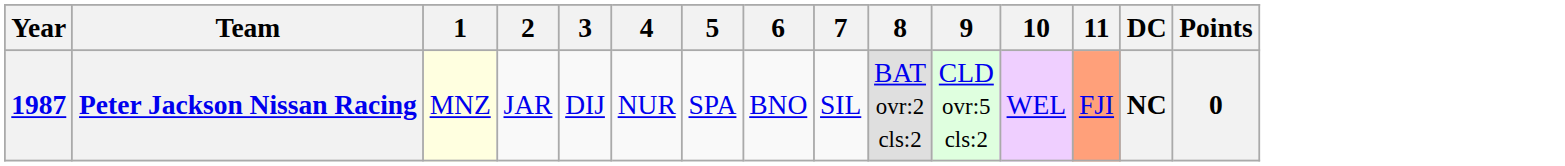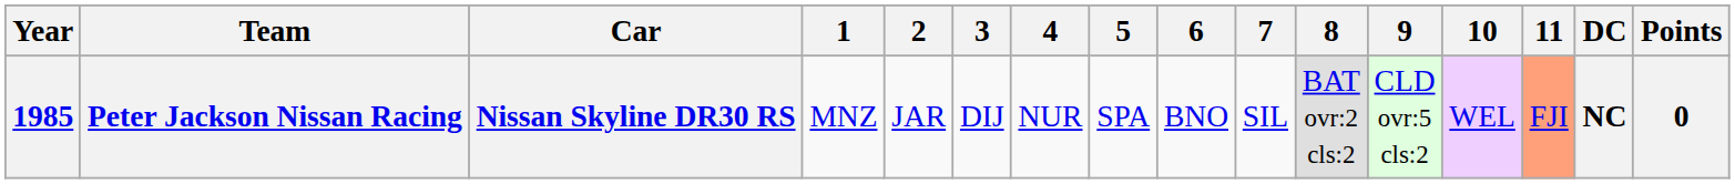+ column: Car | Nissan Skyline DR30 RS
Peter Jackson Nissan Racing | Year: 1987 -> 1985
Peter Jackson Nissan Racing | 1: lightyellow background -> no background
